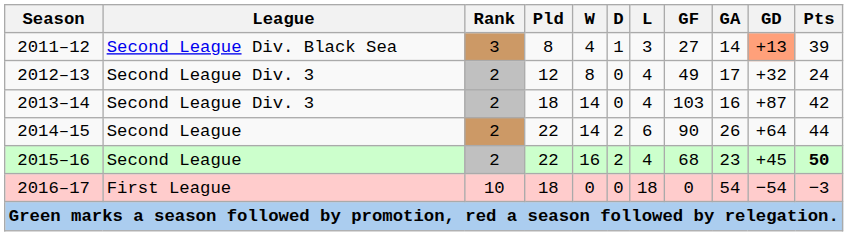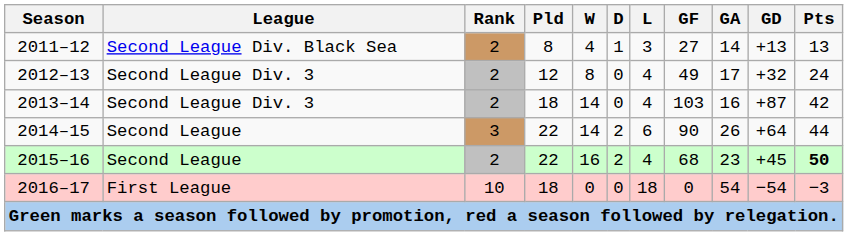2011–12 | Rank: 3 -> 2
2011–12 | GD: lightsalmon background -> no background
2011–12 | Pts: 39 -> 13
2014–15 | Rank: 2 -> 3
